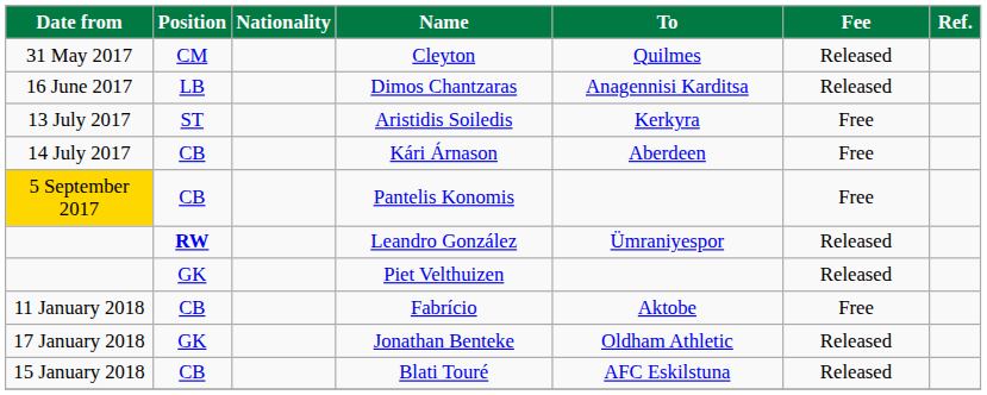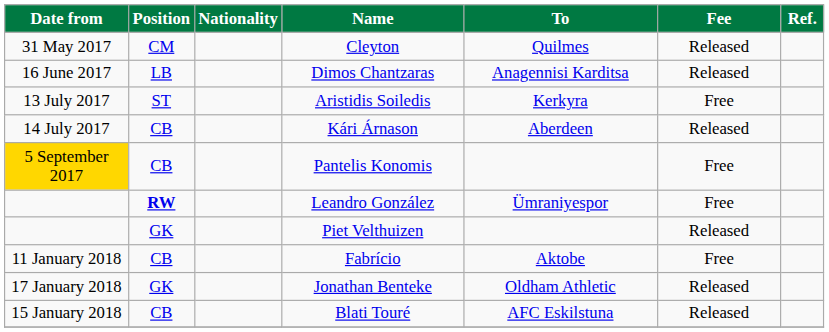Kári Árnason | Fee: Free -> Released
Leandro González | Fee: Released -> Free
